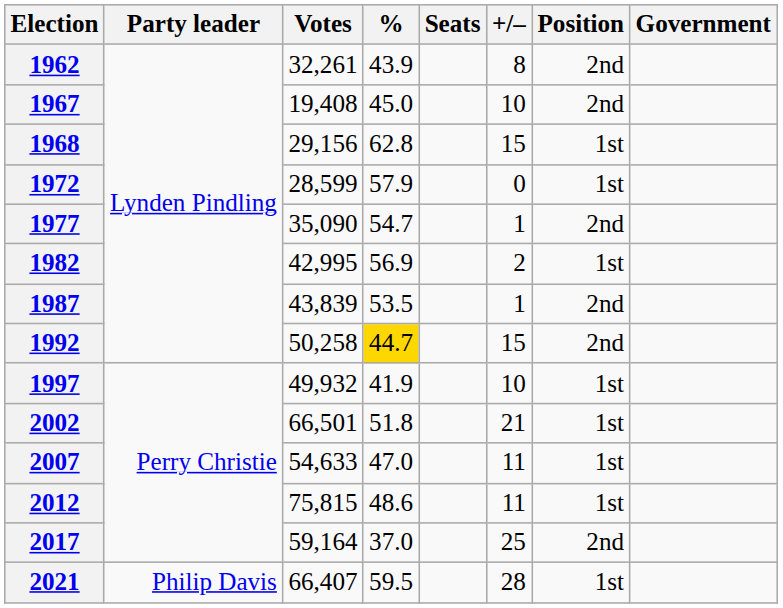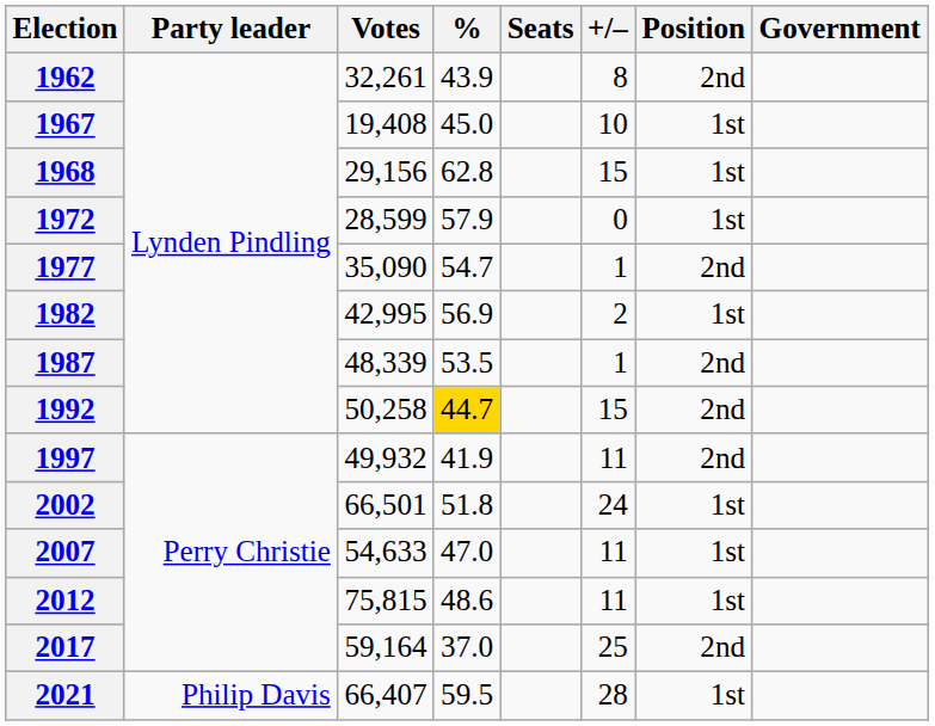1967 | Position: 2nd -> 1st
1987 | Votes: 43,839 -> 48,339
1997 | +/–: 10 -> 11
1997 | Position: 1st -> 2nd
2002 | +/–: 21 -> 24
